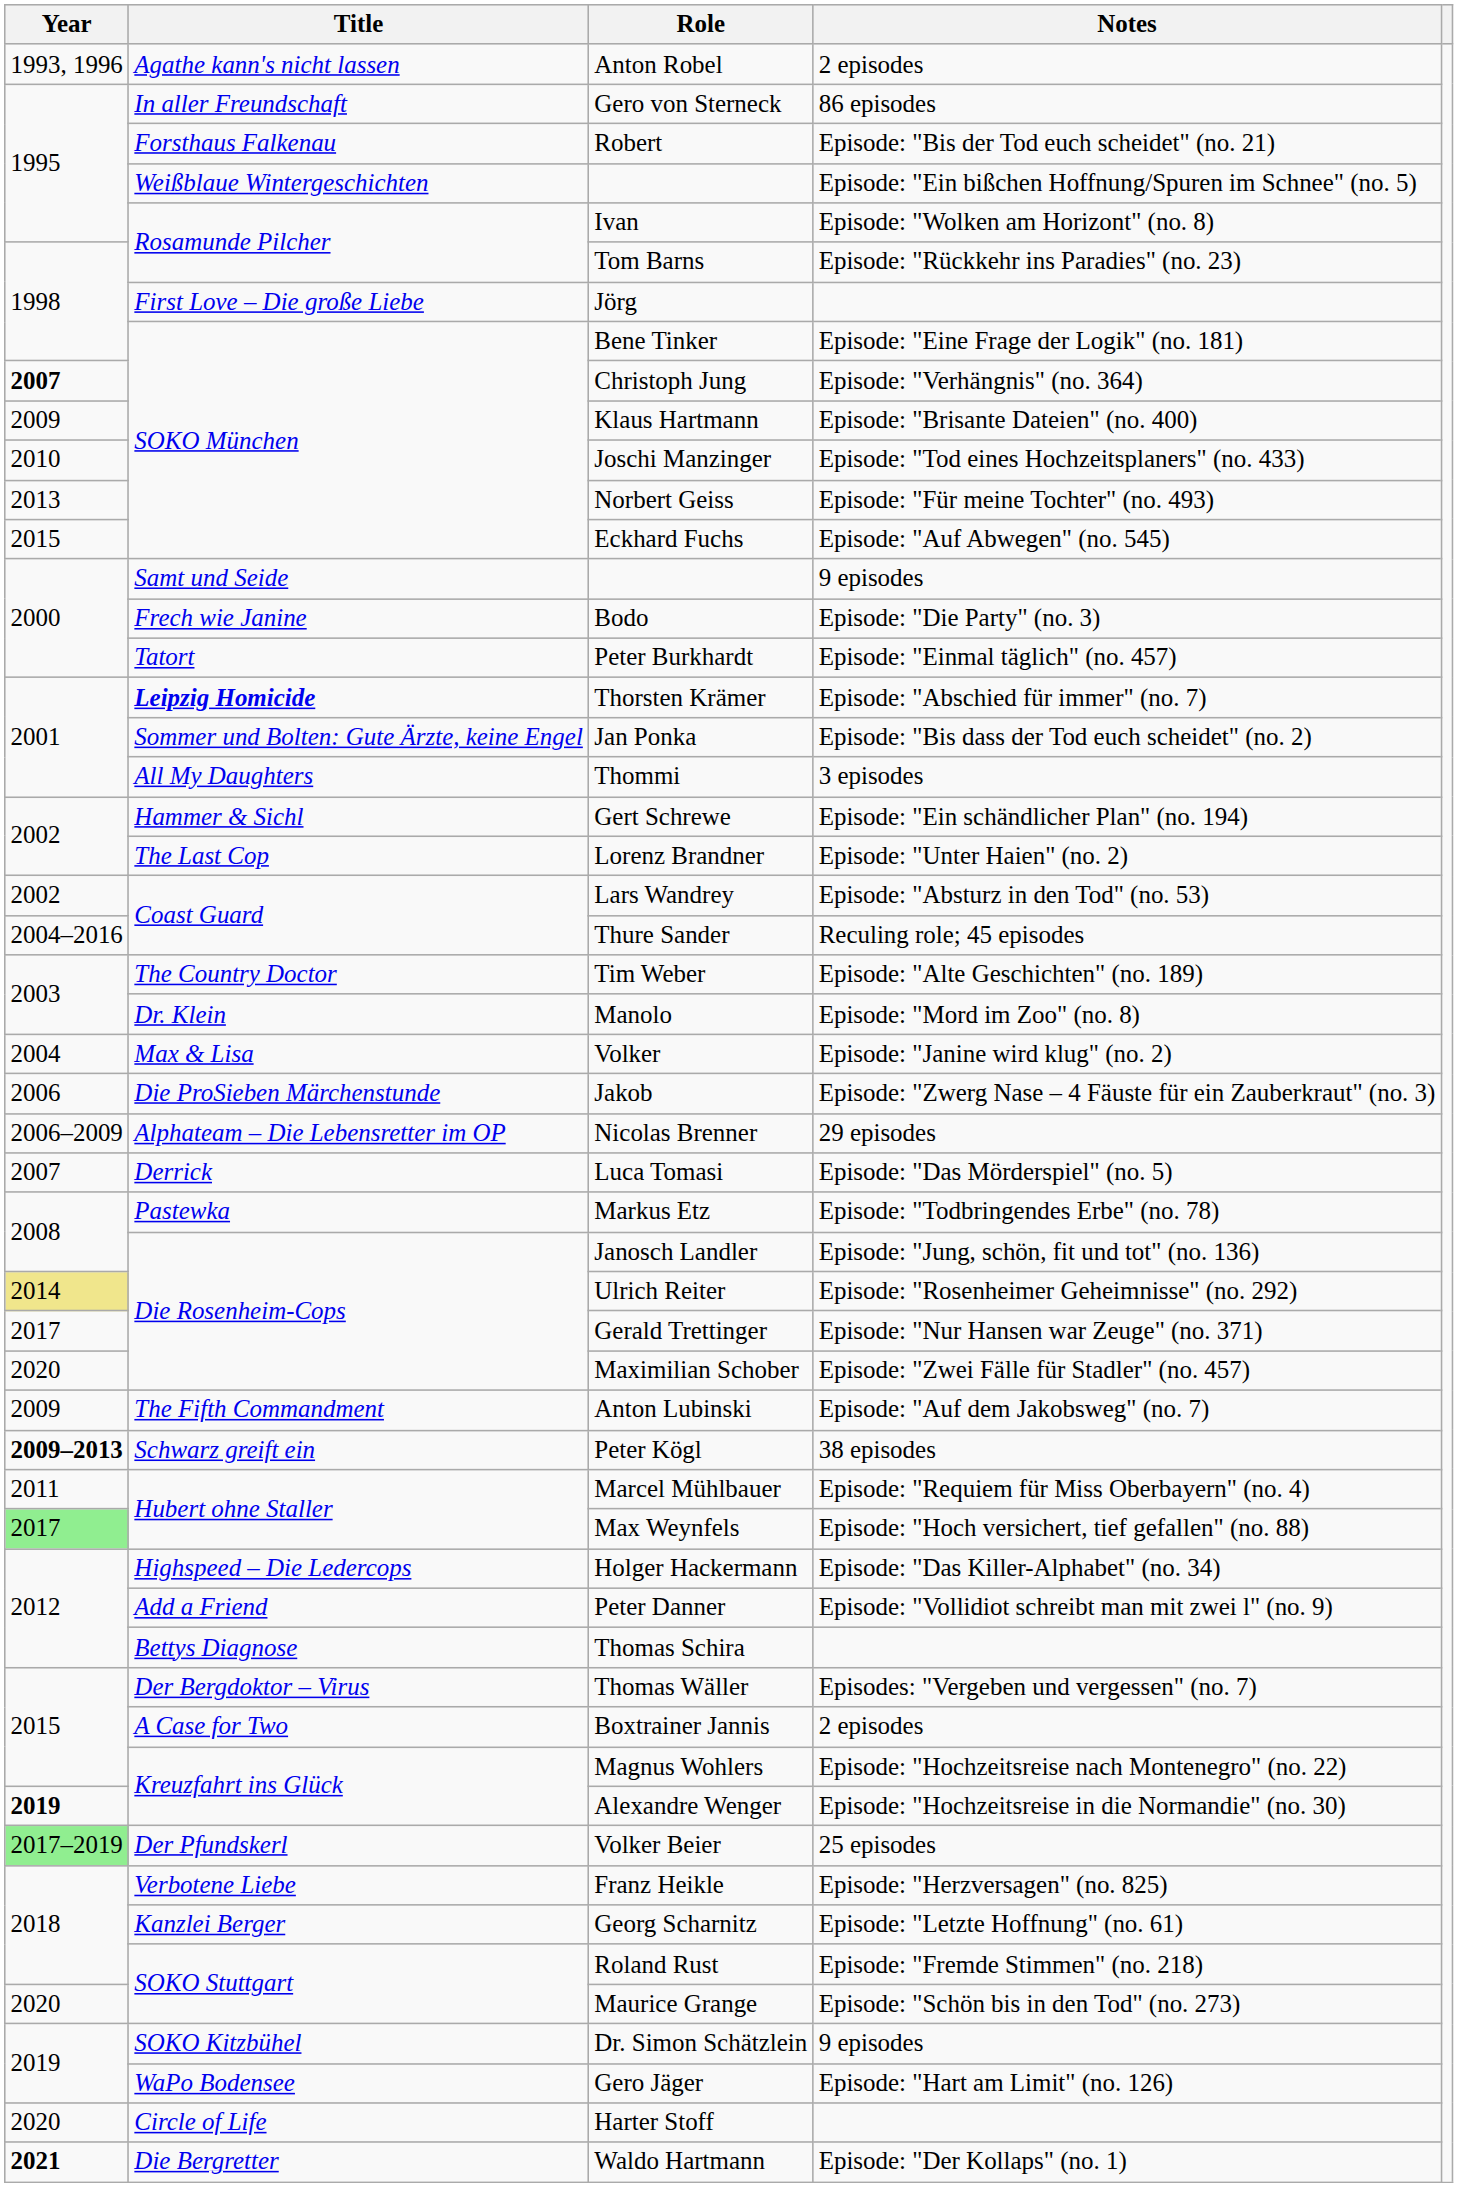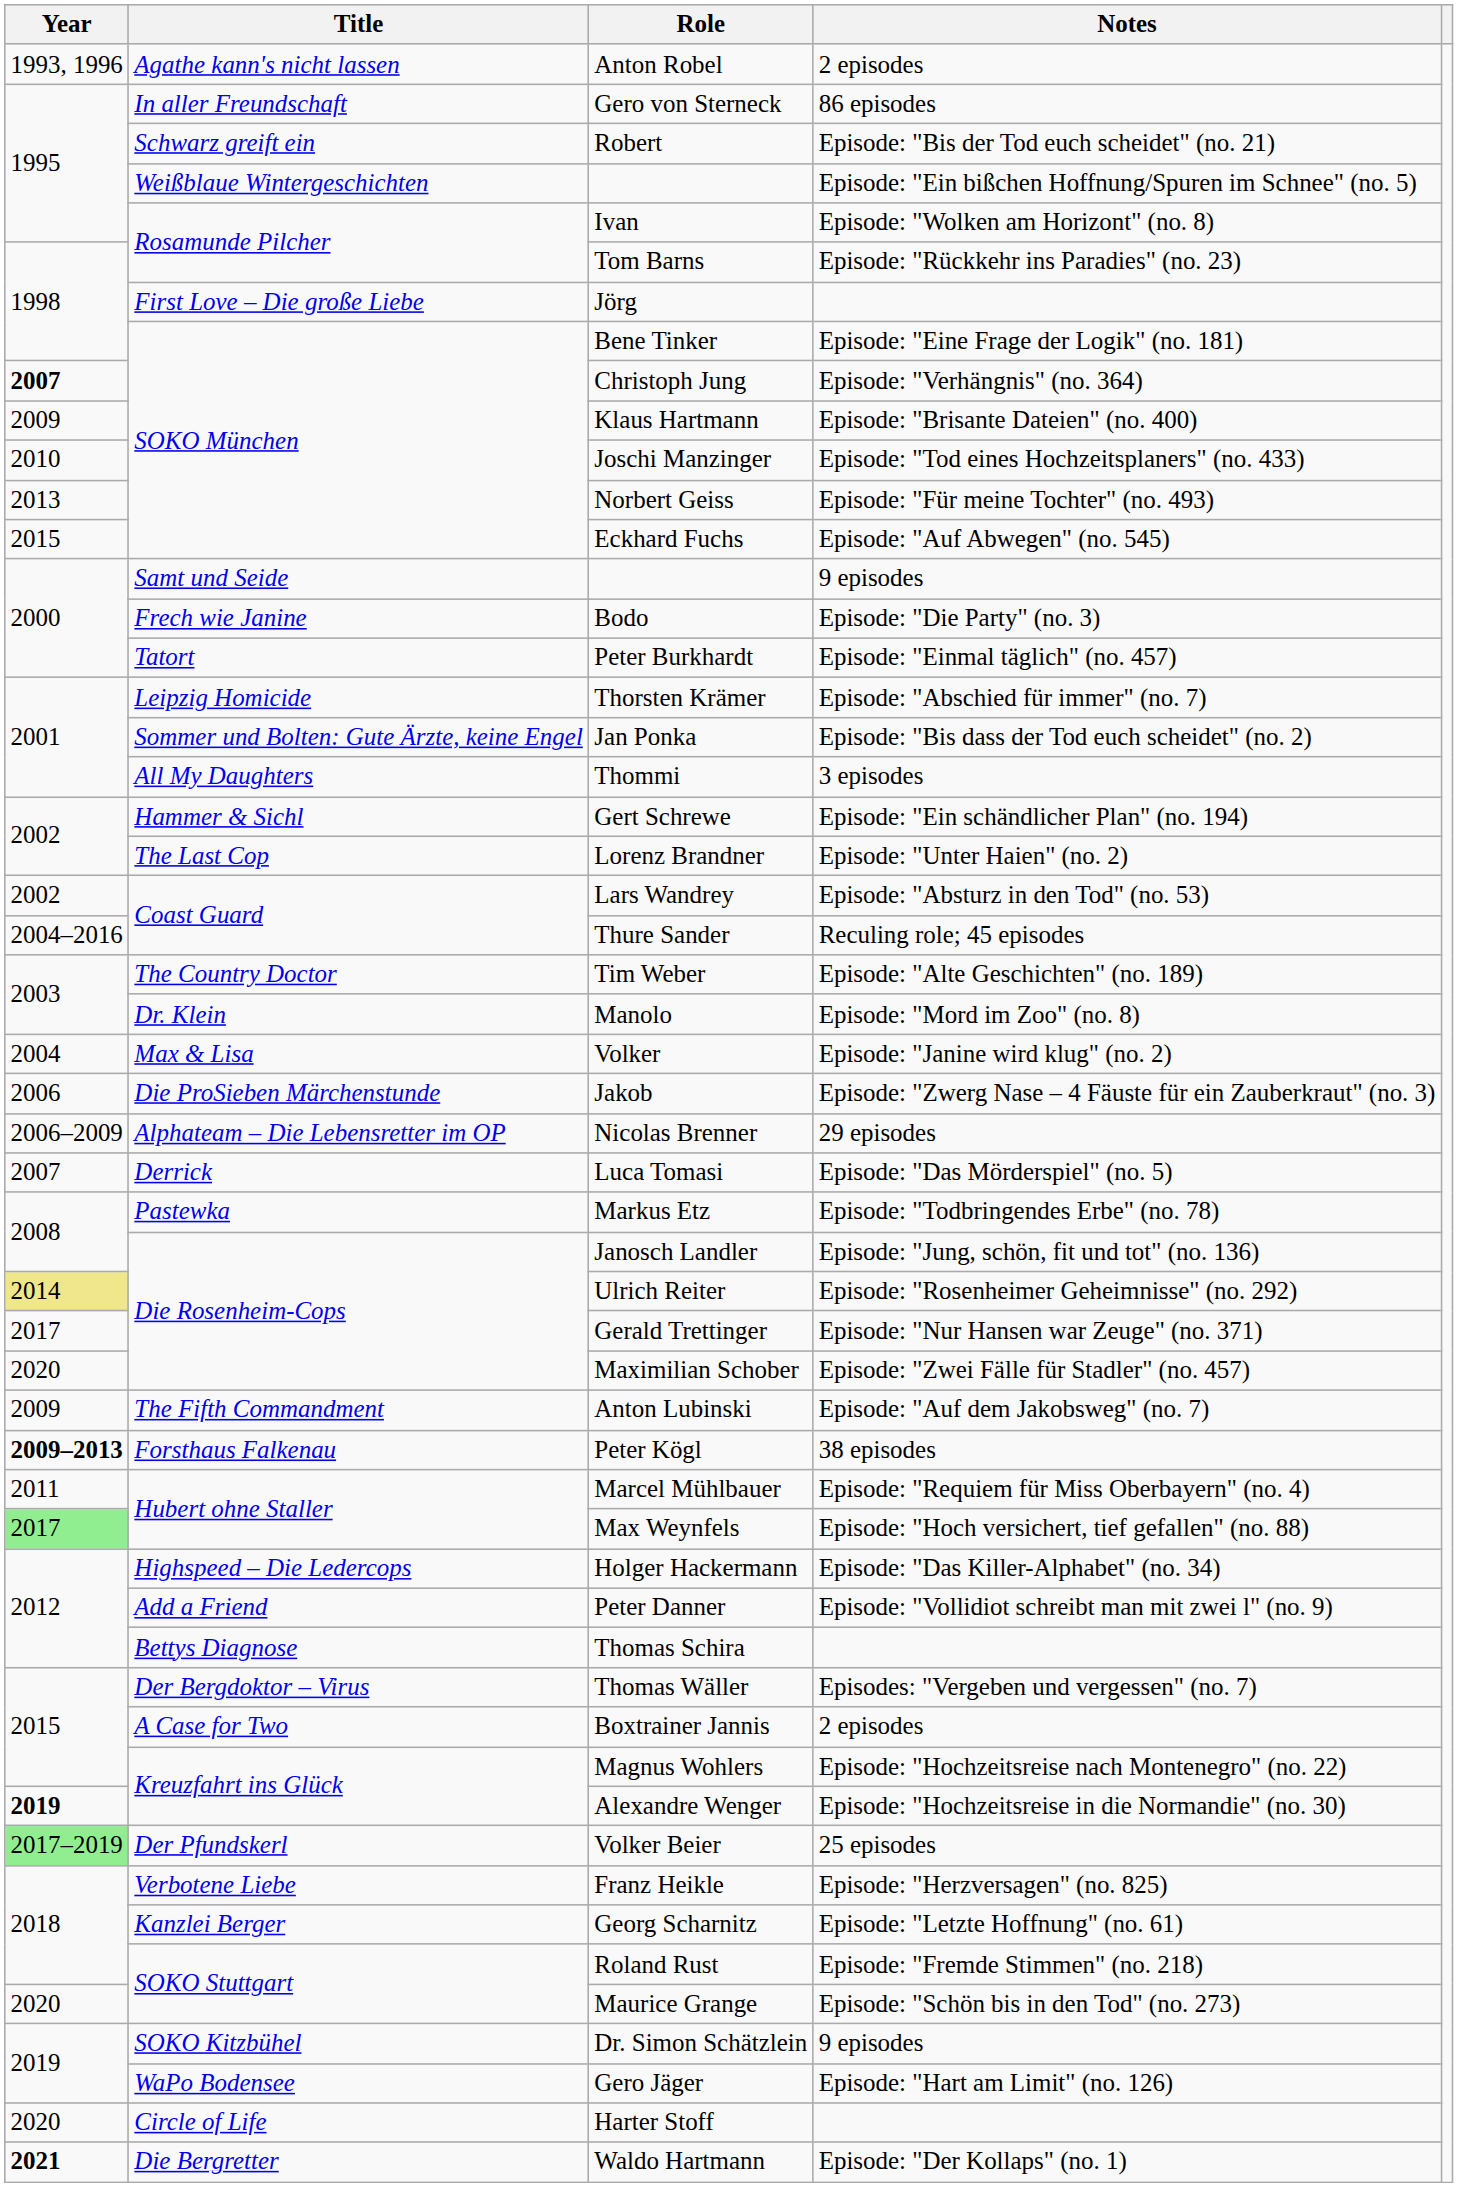Robert | Title: Forsthaus Falkenau -> Schwarz greift ein
Thorsten Krämer | Title: bold -> normal
Peter Kögl | Title: Schwarz greift ein -> Forsthaus Falkenau
